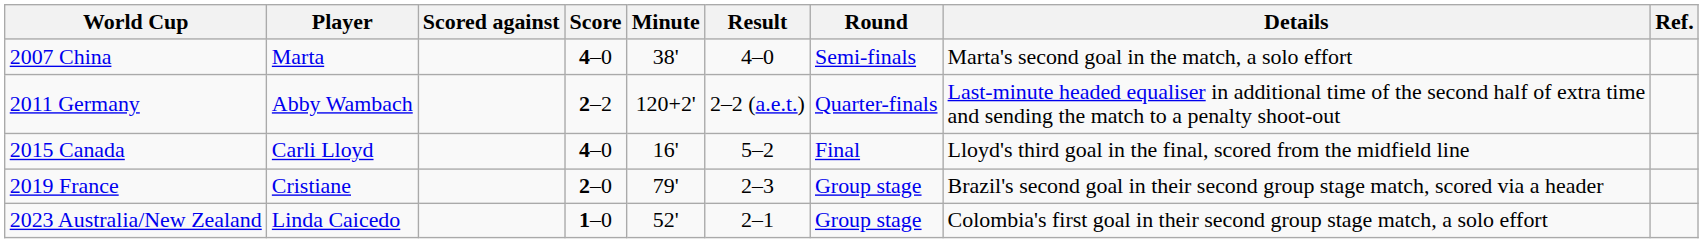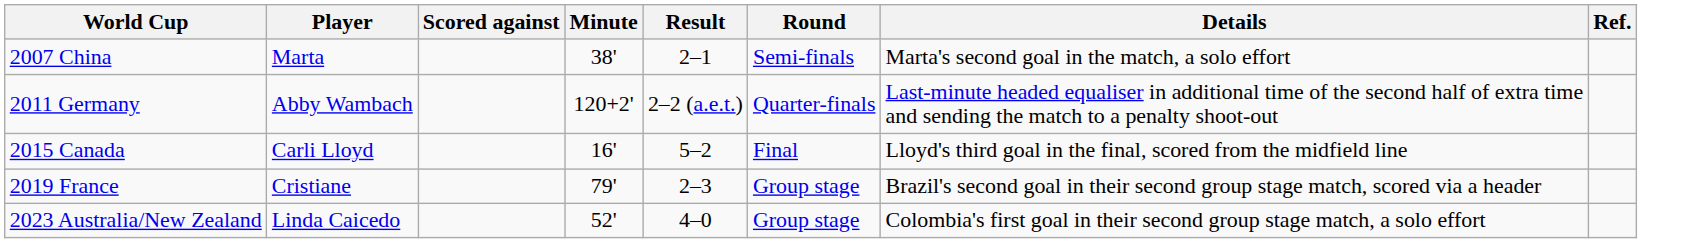- column: Score | 4–0 | 2–2 | 4–0 | 2–0 | 1–0
2007 China | Result: 4–0 -> 2–1
2023 Australia/New Zealand | Result: 2–1 -> 4–0
